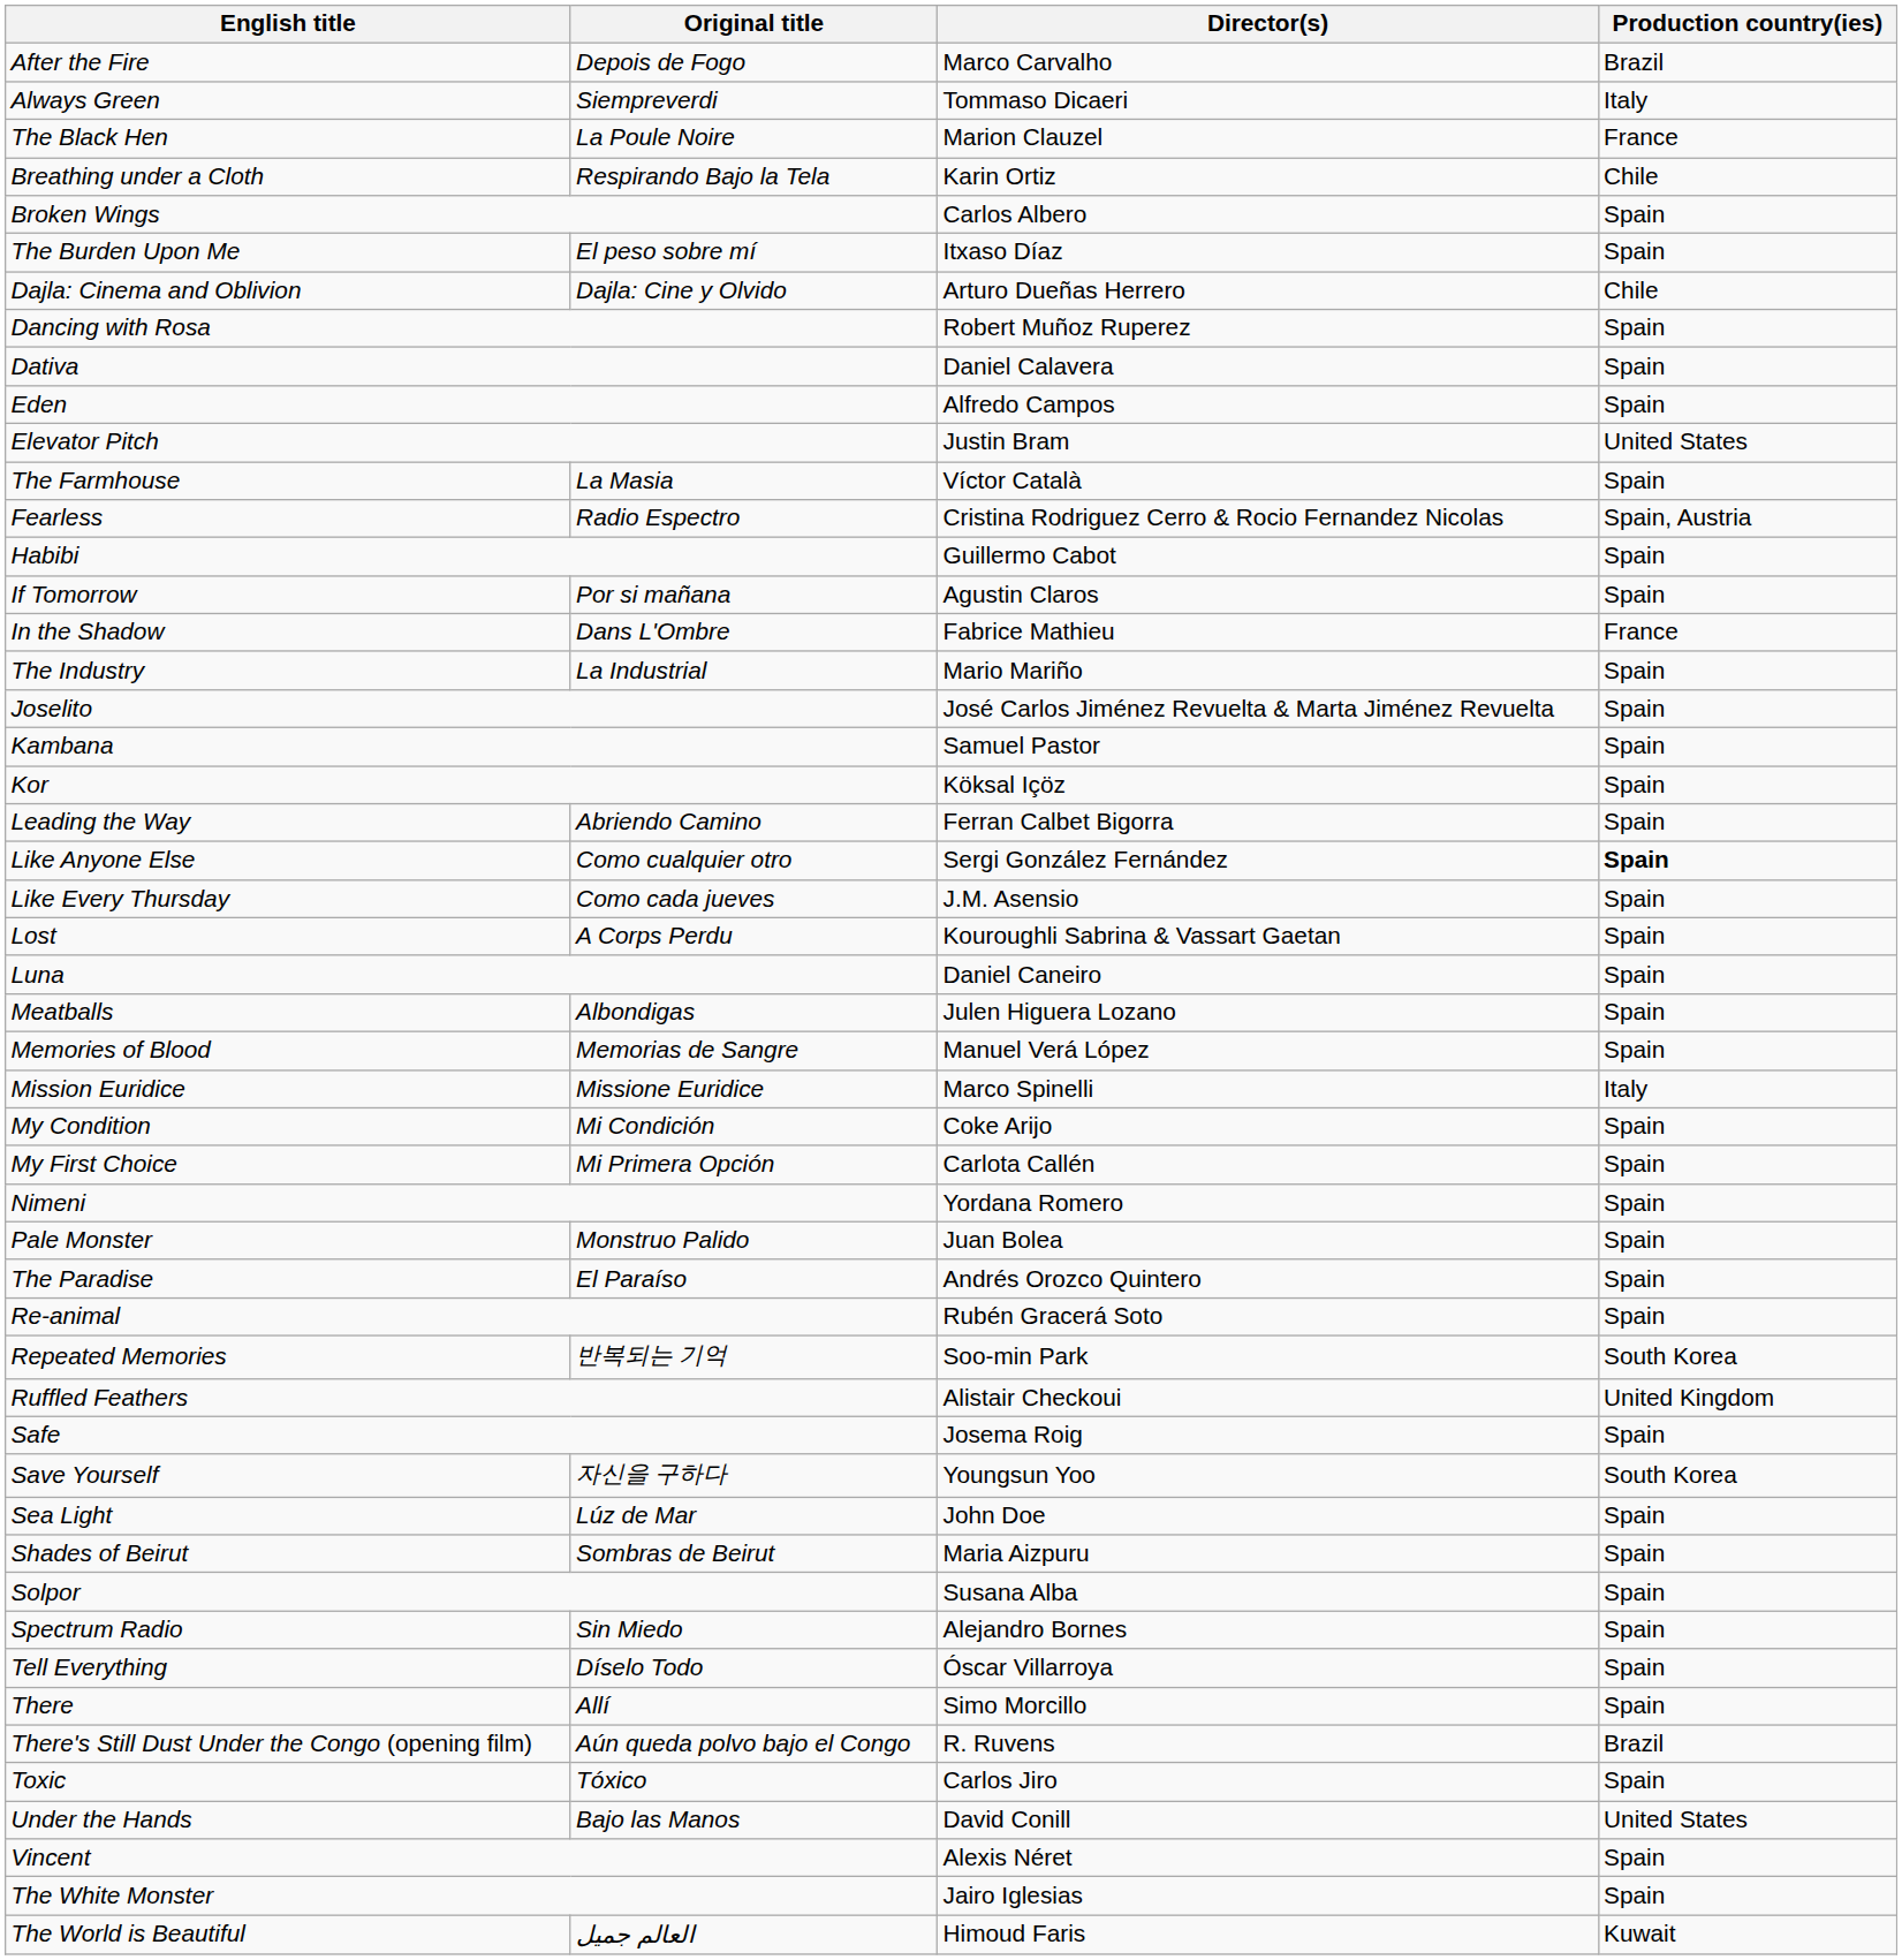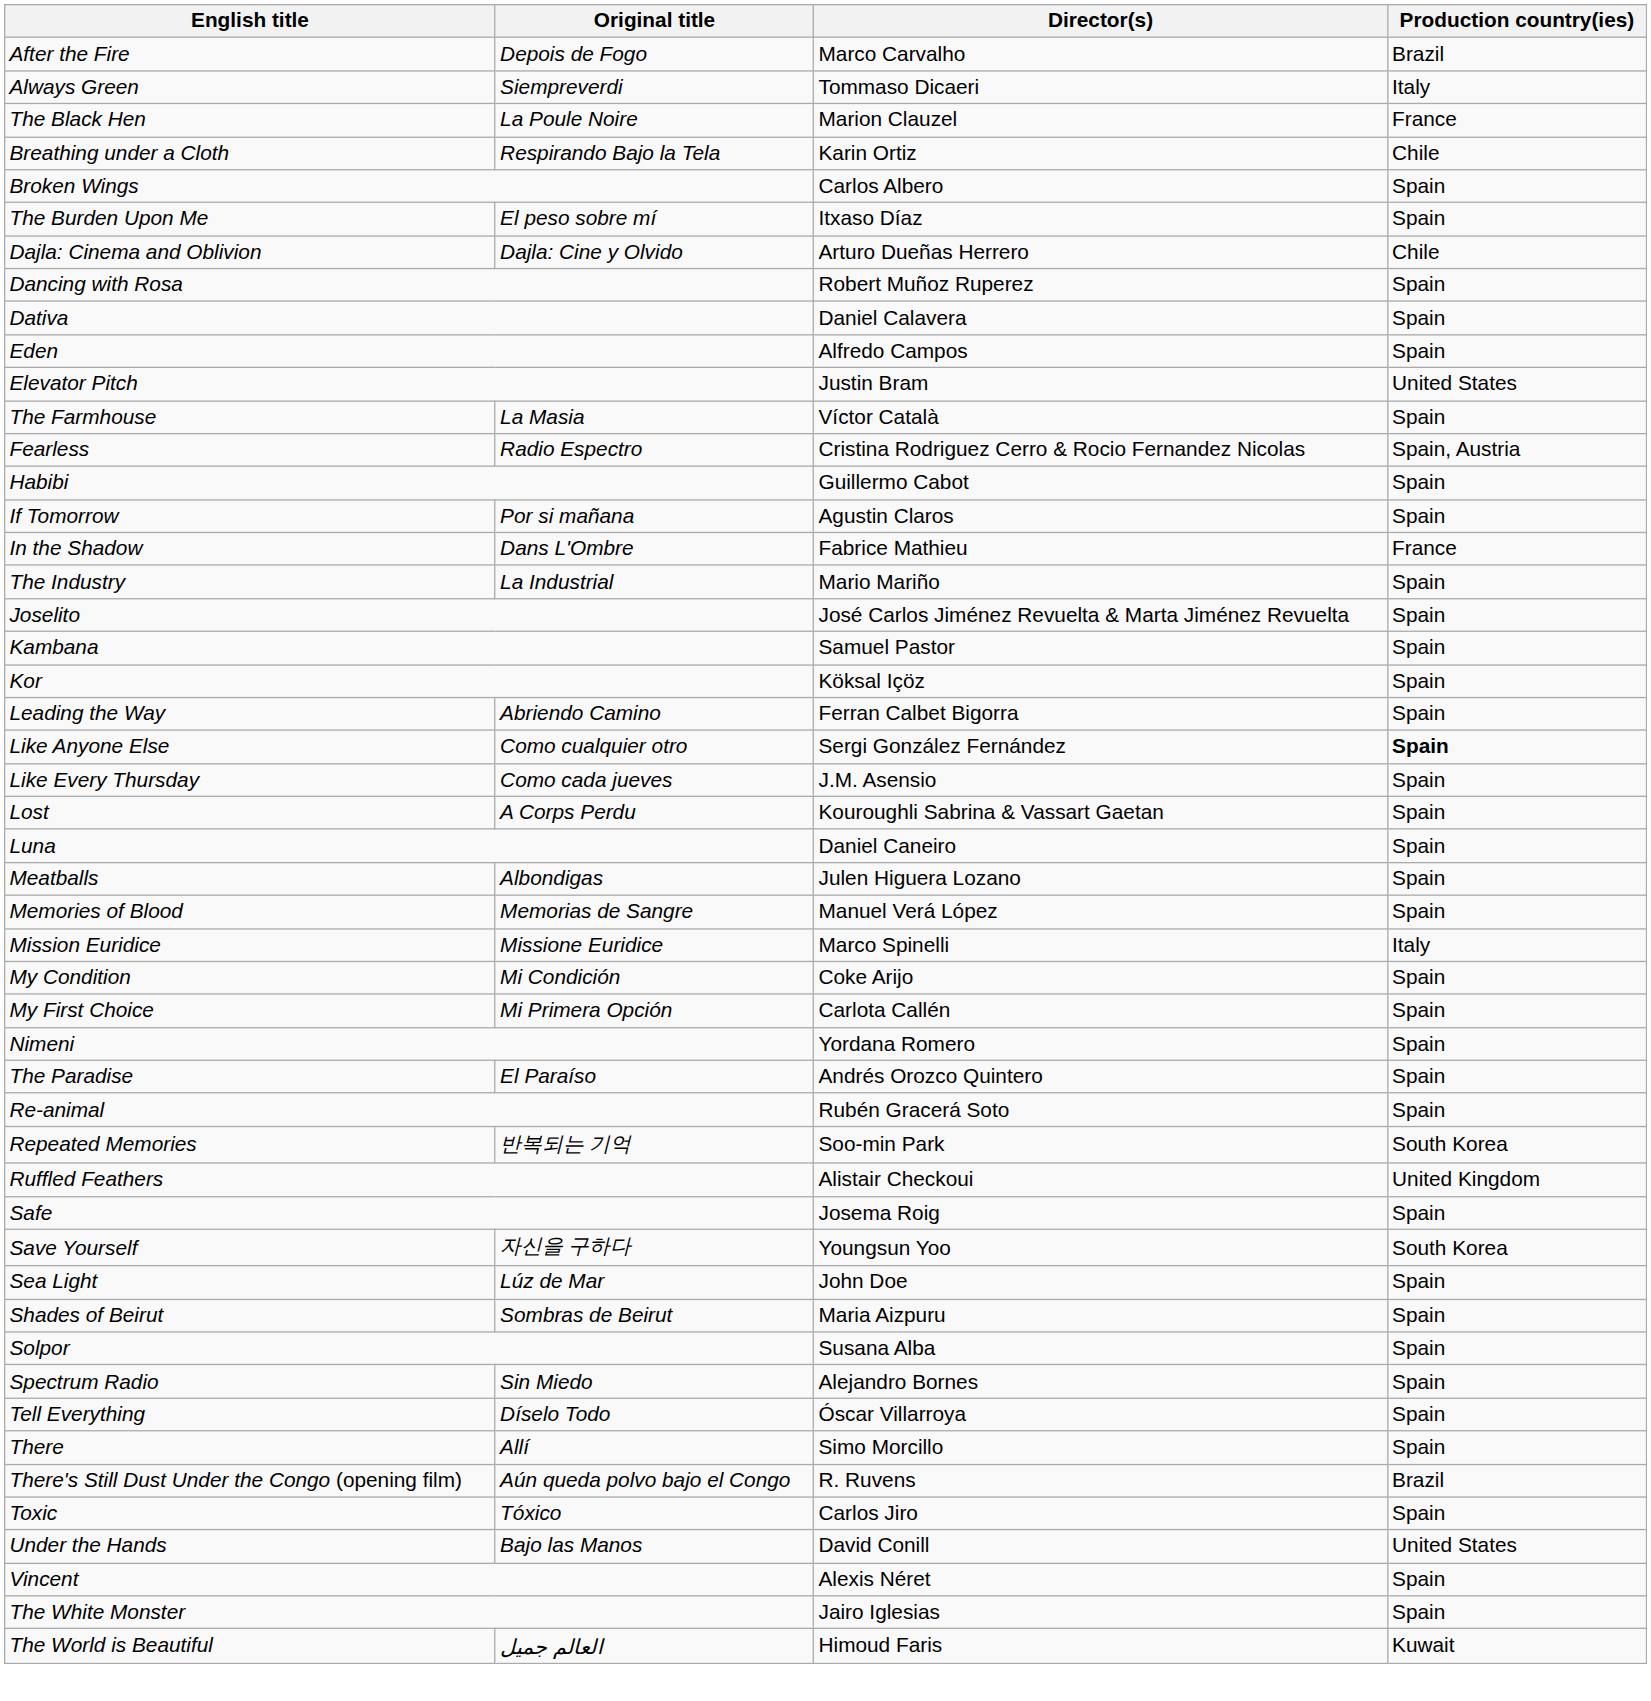- row: Pale Monster | Monstruo Palido | Juan Bolea | Spain
